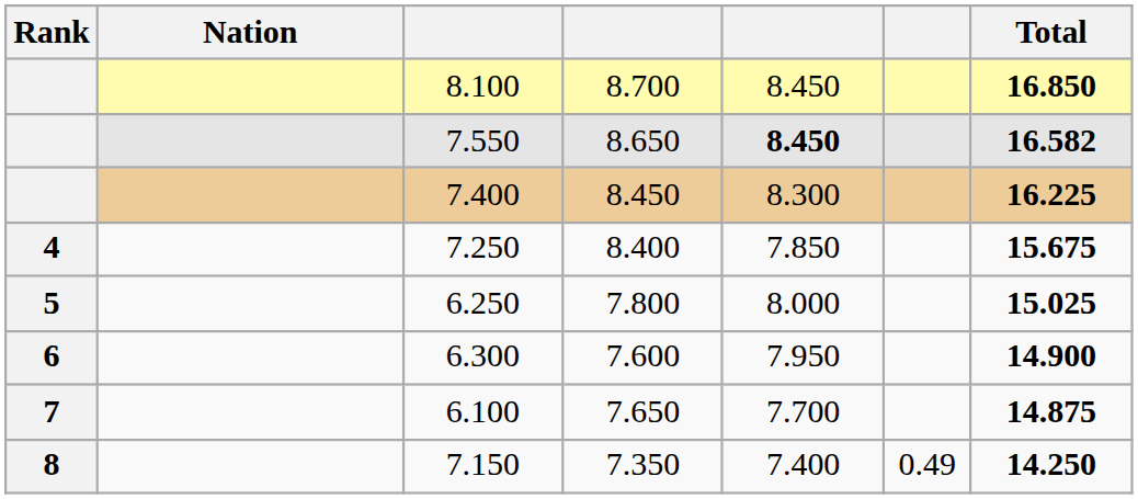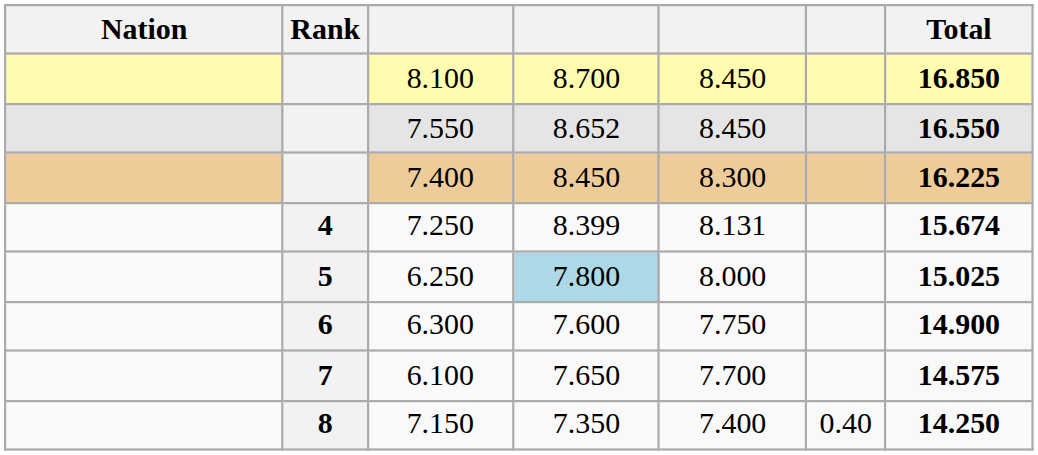columns swapped: Rank <-> Nation
7.550 | column 4: 8.650 -> 8.652
7.550 | column 5: bold -> normal
7.550 | Total: 16.582 -> 16.550
7.250 | column 4: 8.400 -> 8.399
7.250 | column 5: 7.850 -> 8.131
7.250 | Total: 15.675 -> 15.674
6.250 | column 4: no background -> lightblue background
6.300 | column 5: 7.950 -> 7.750
6.100 | Total: 14.875 -> 14.575
7.150 | column 6: 0.49 -> 0.40
